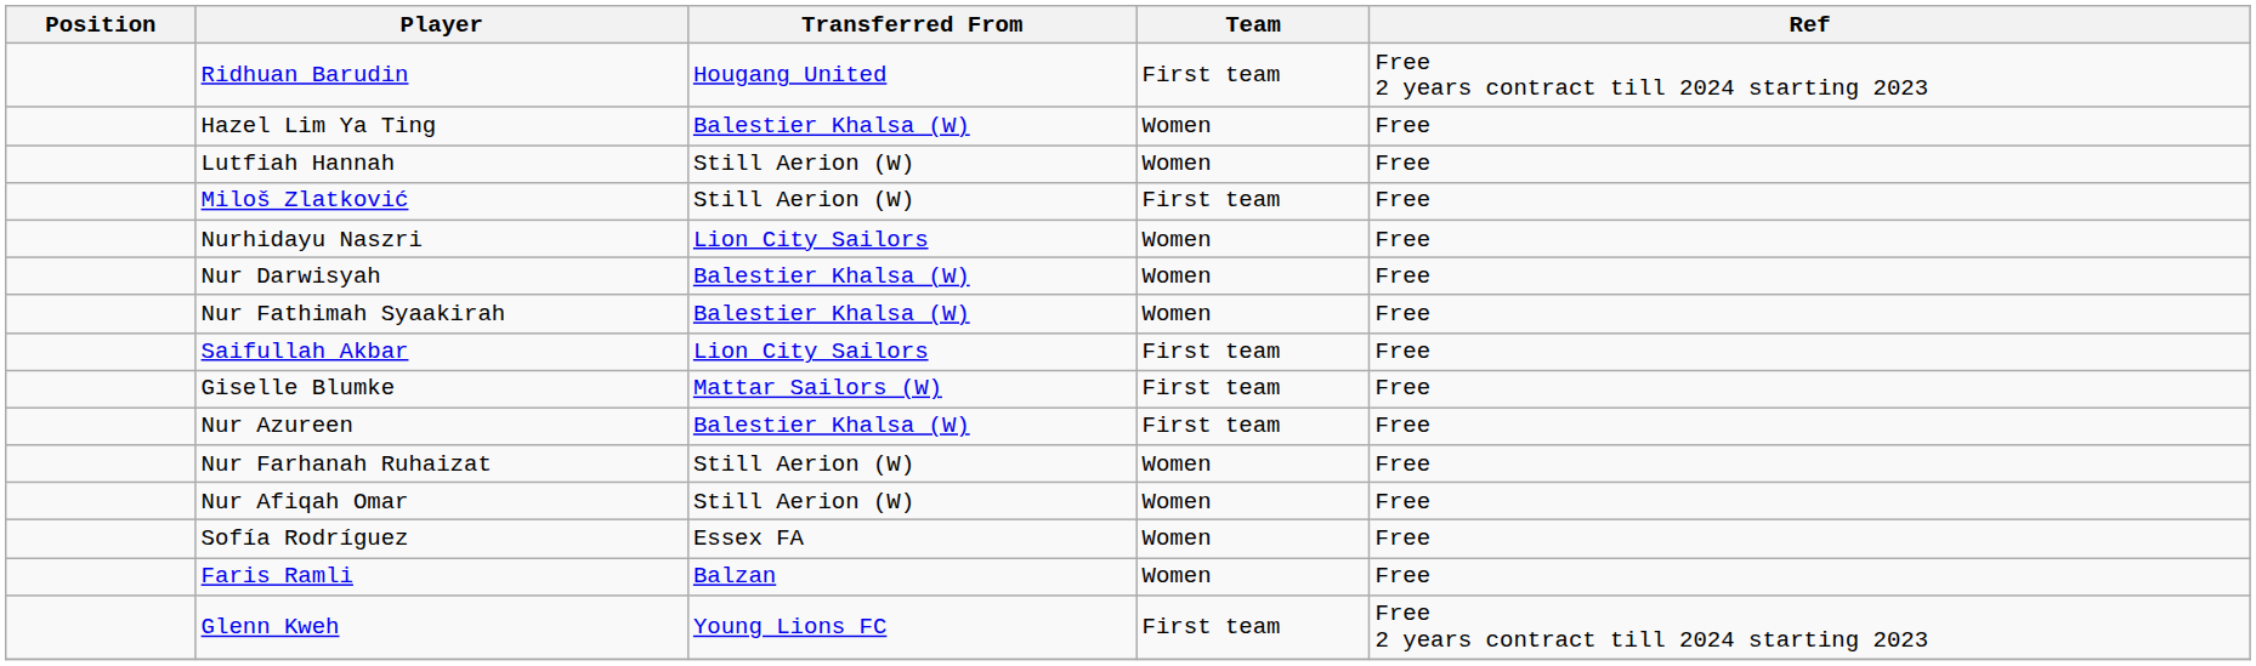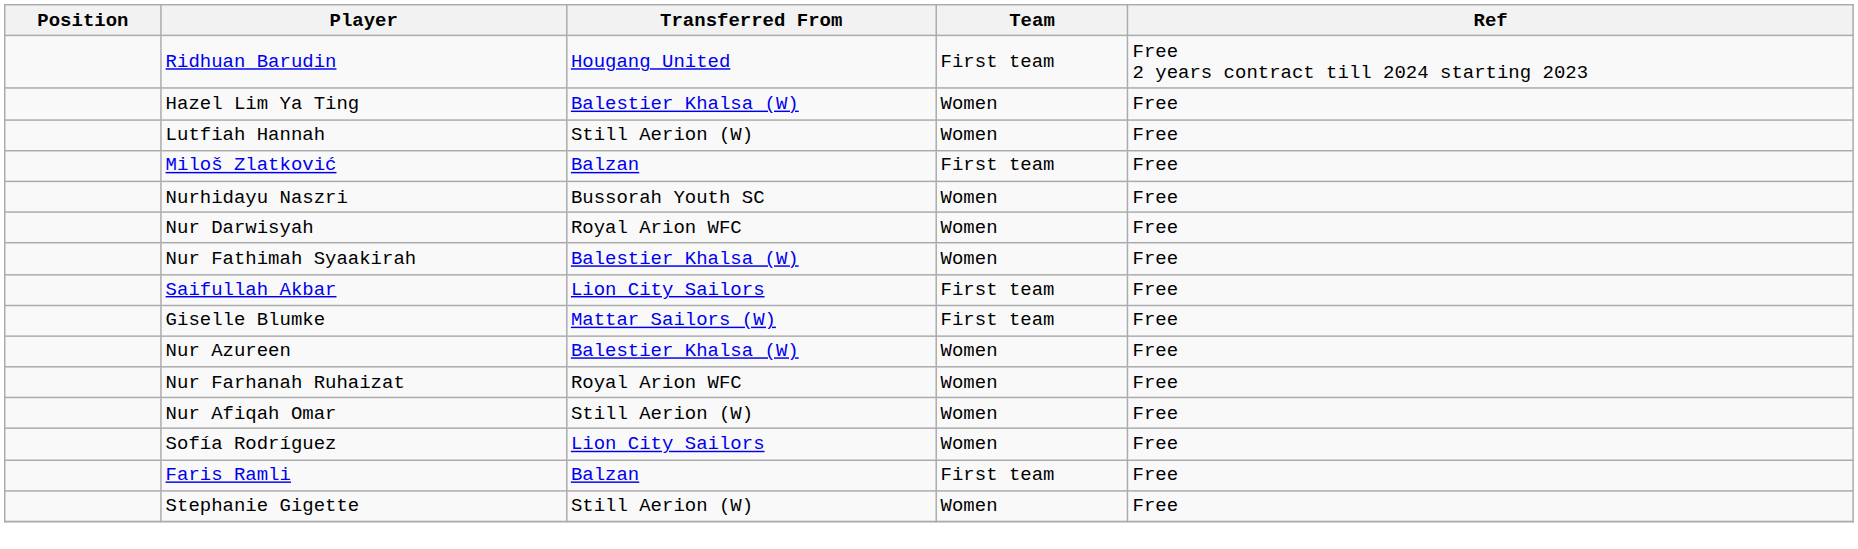Miloš Zlatković | Transferred From: Still Aerion (W) -> Balzan
Nurhidayu Naszri | Transferred From: Lion City Sailors -> Bussorah Youth SC
Nur Darwisyah | Transferred From: Balestier Khalsa (W) -> Royal Arion WFC
Nur Azureen | Team: First team -> Women
Nur Farhanah Ruhaizat | Transferred From: Still Aerion (W) -> Royal Arion WFC
Sofía Rodríguez | Transferred From: Essex FA -> Lion City Sailors
Faris Ramli | Team: Women -> First team
- row: Glenn Kweh | Young Lions FC | First team | Free 2 years contract till 2024 starting 2023
+ row: Stephanie Gigette | Still Aerion (W) | Women | Free
